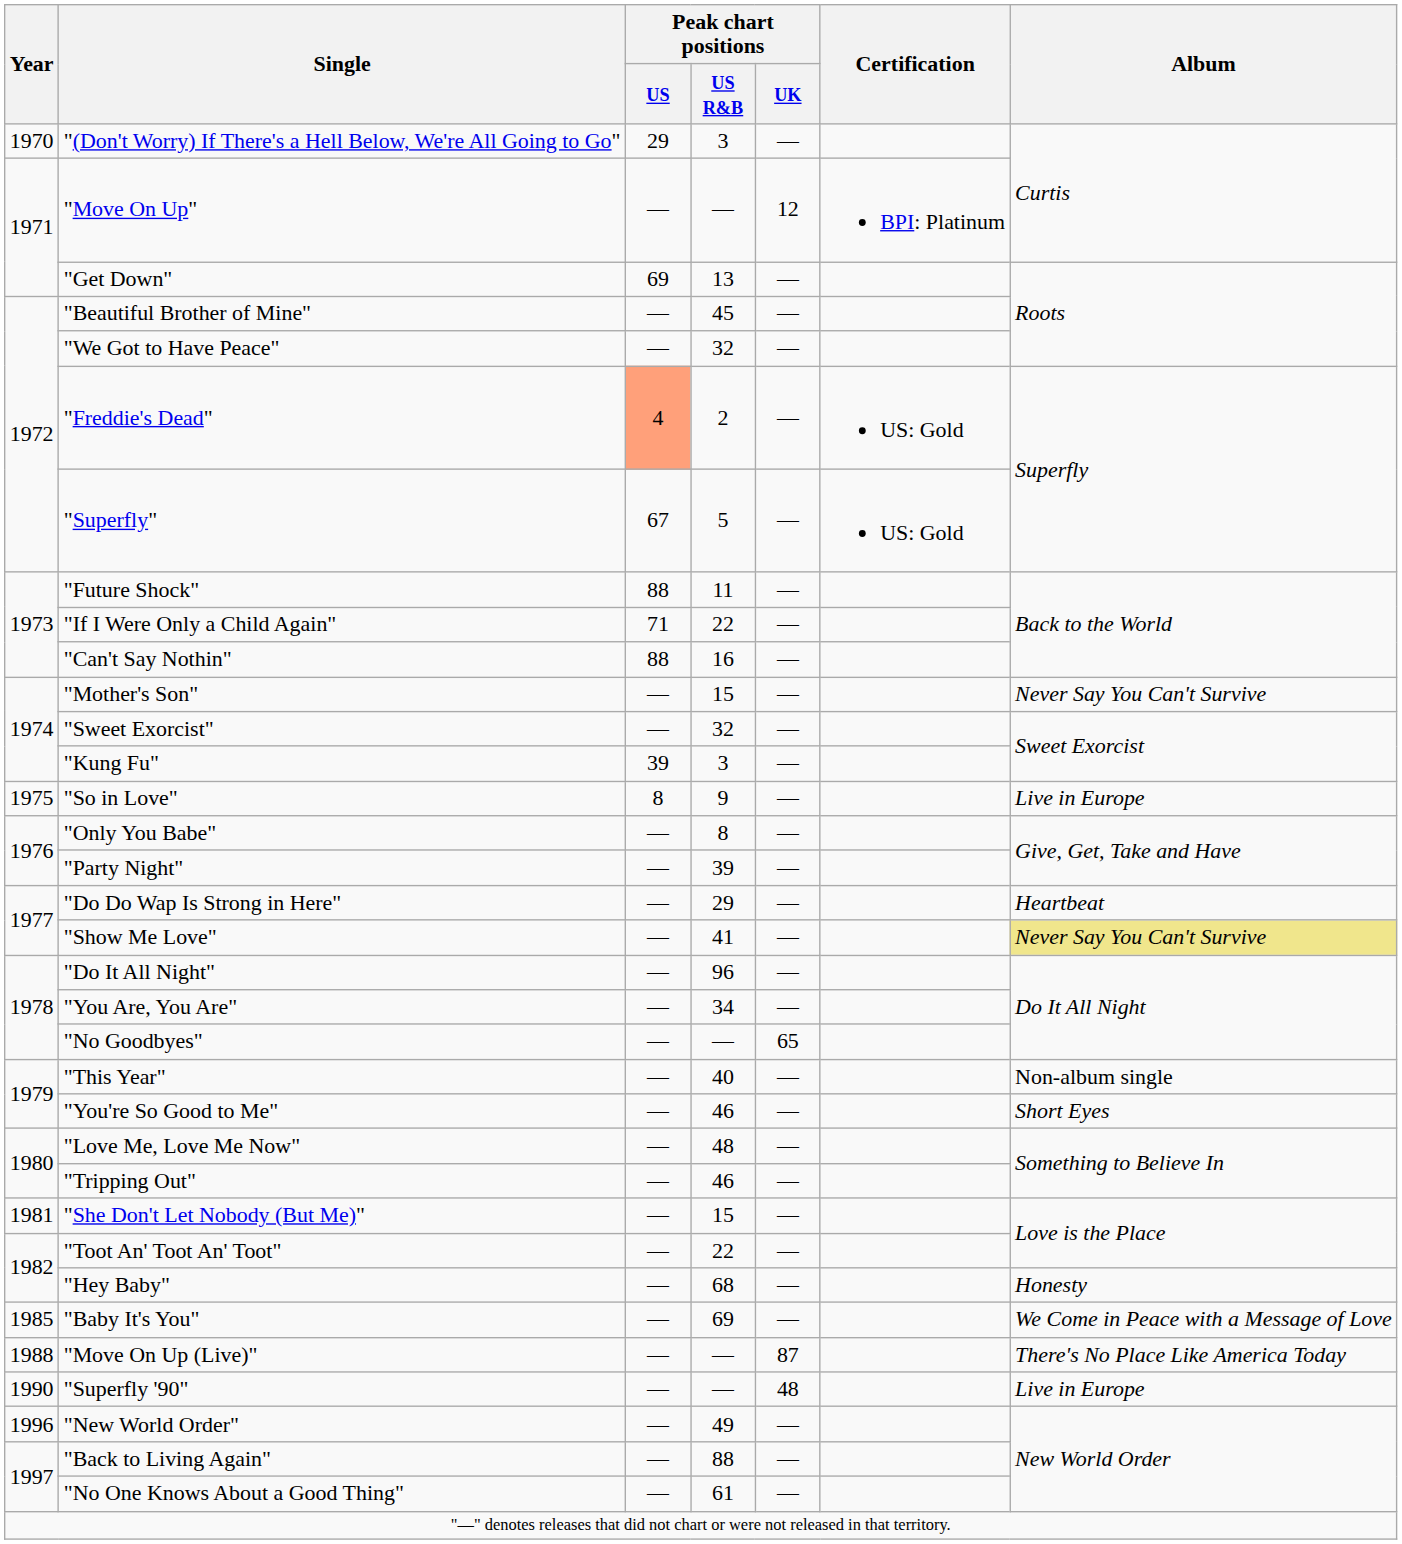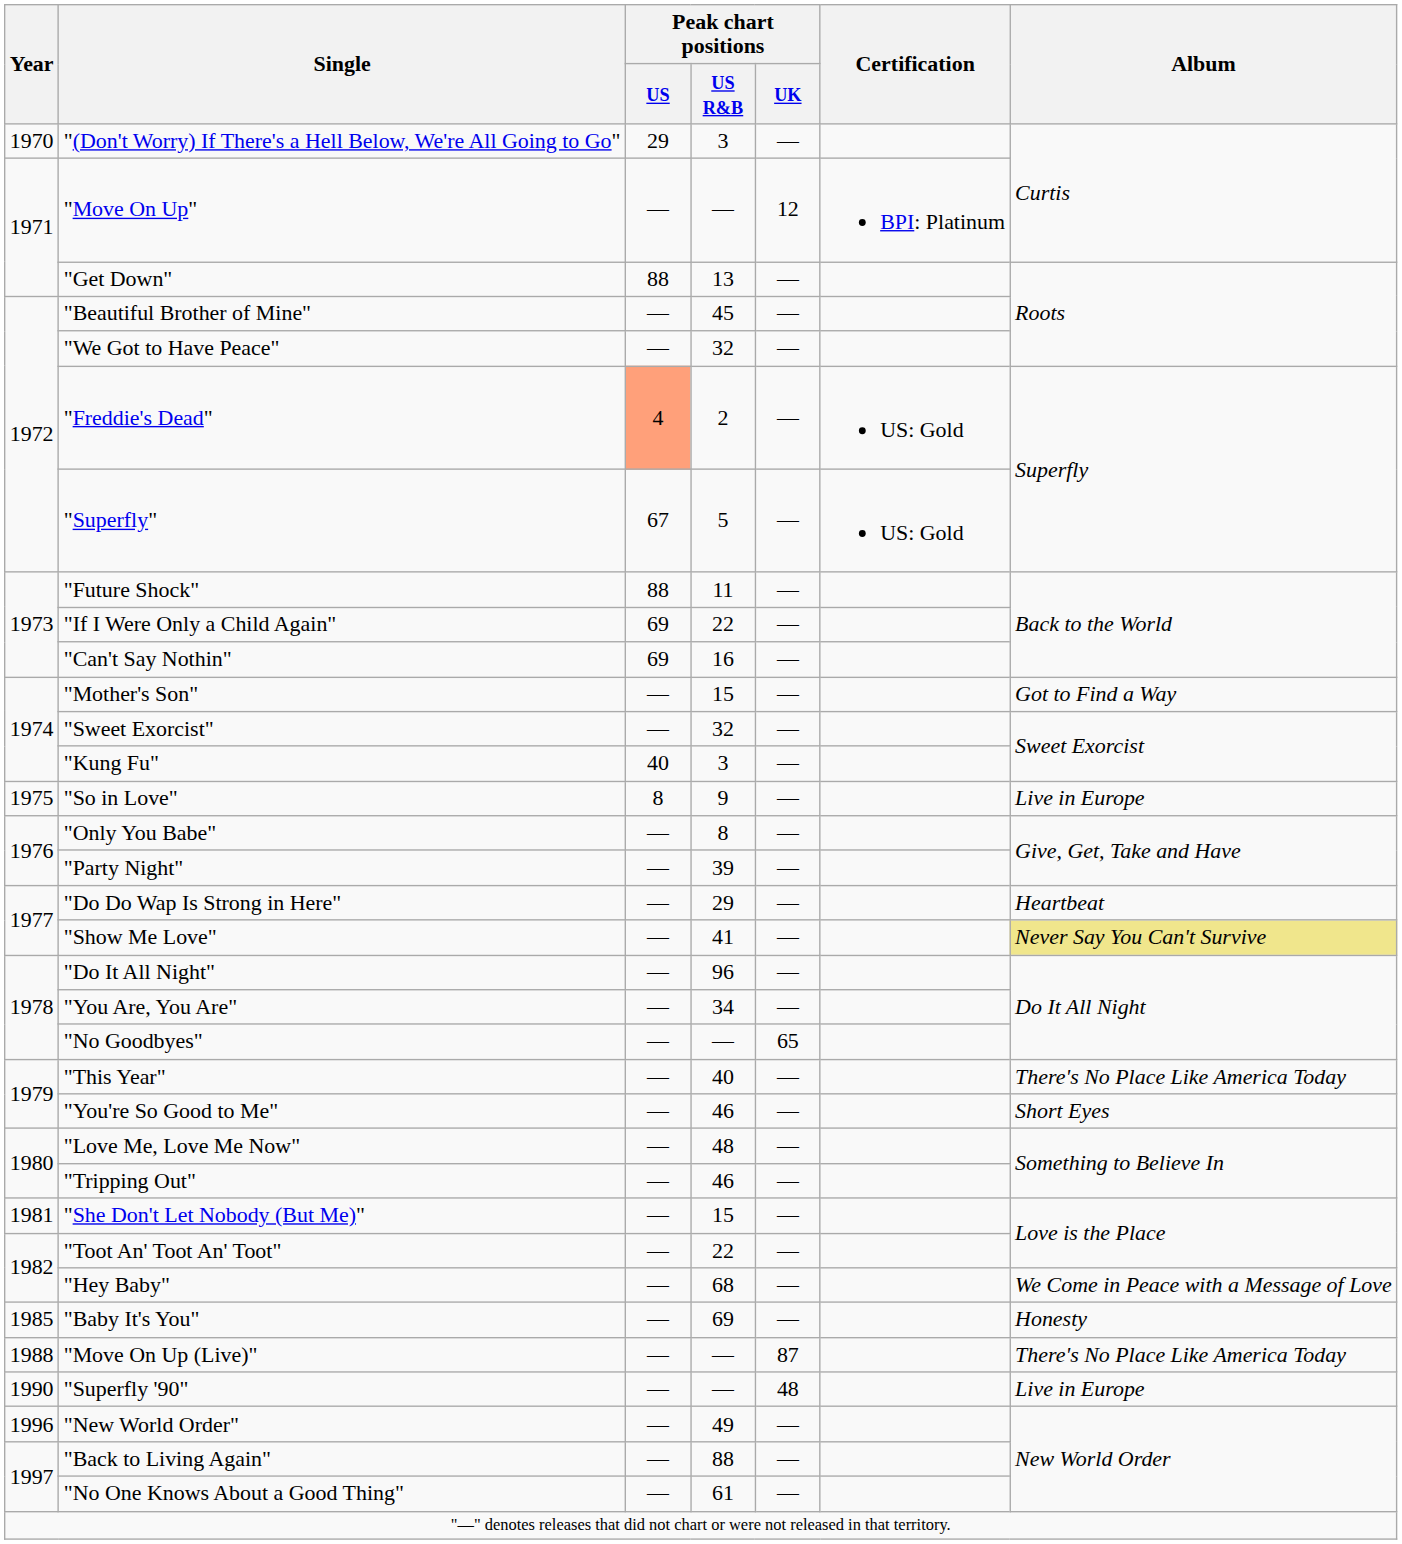"Get Down" | Peak chart positions / US: 69 -> 88
"If I Were Only a Child Again" | Peak chart positions / US: 71 -> 69
"Can't Say Nothin" | Peak chart positions / US: 88 -> 69
"Mother's Son" | Album: Never Say You Can't Survive -> Got to Find a Way
"Kung Fu" | Peak chart positions / US: 39 -> 40
"This Year" | Album: Non-album single -> There's No Place Like America Today
"Hey Baby" | Album: Honesty -> We Come in Peace with a Message of Love
"Baby It's You" | Album: We Come in Peace with a Message of Love -> Honesty
